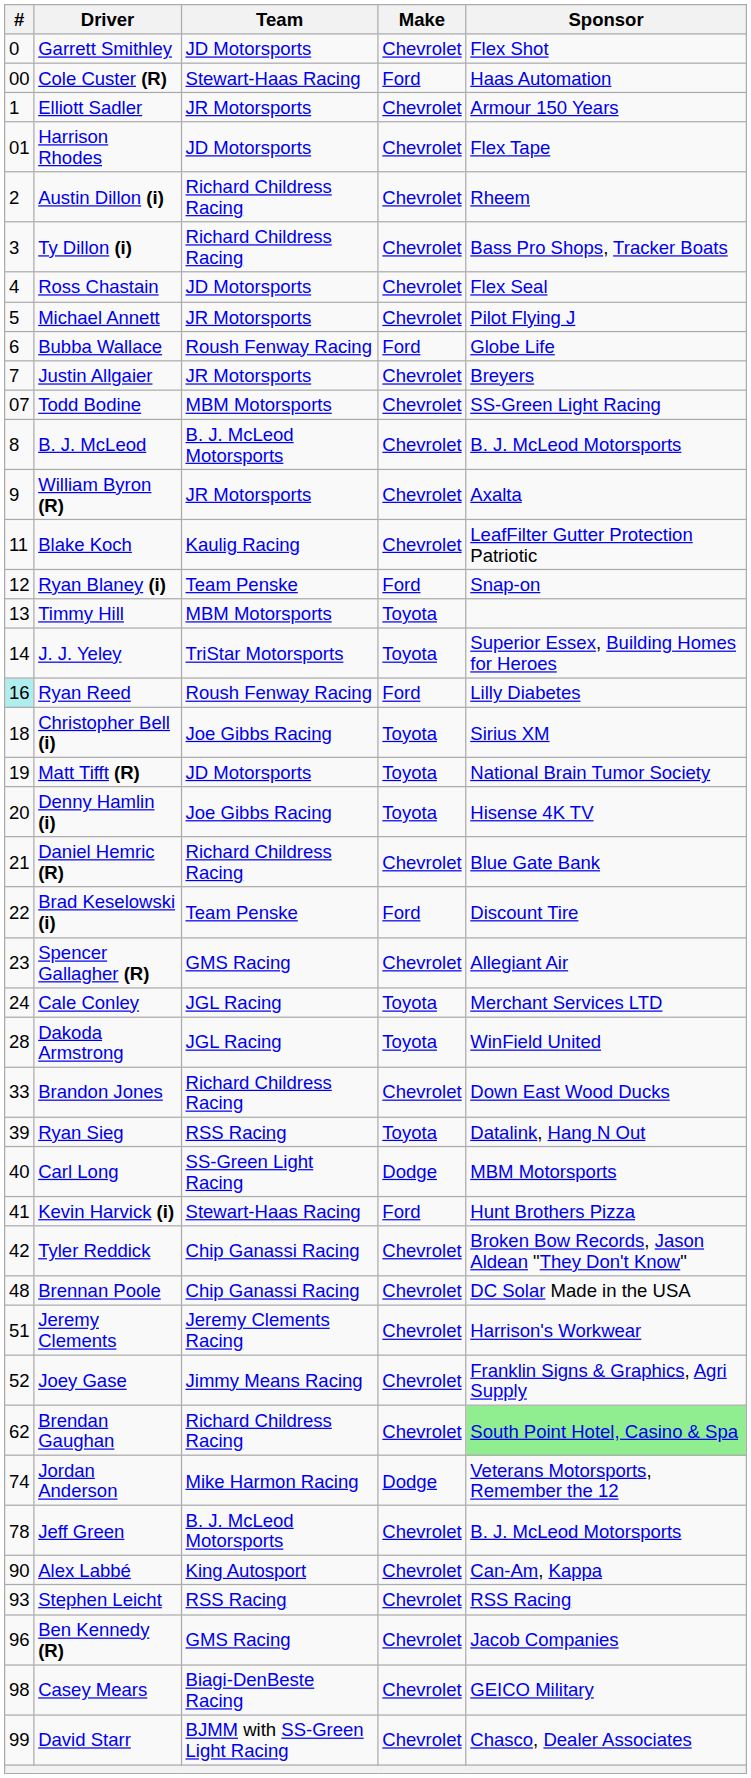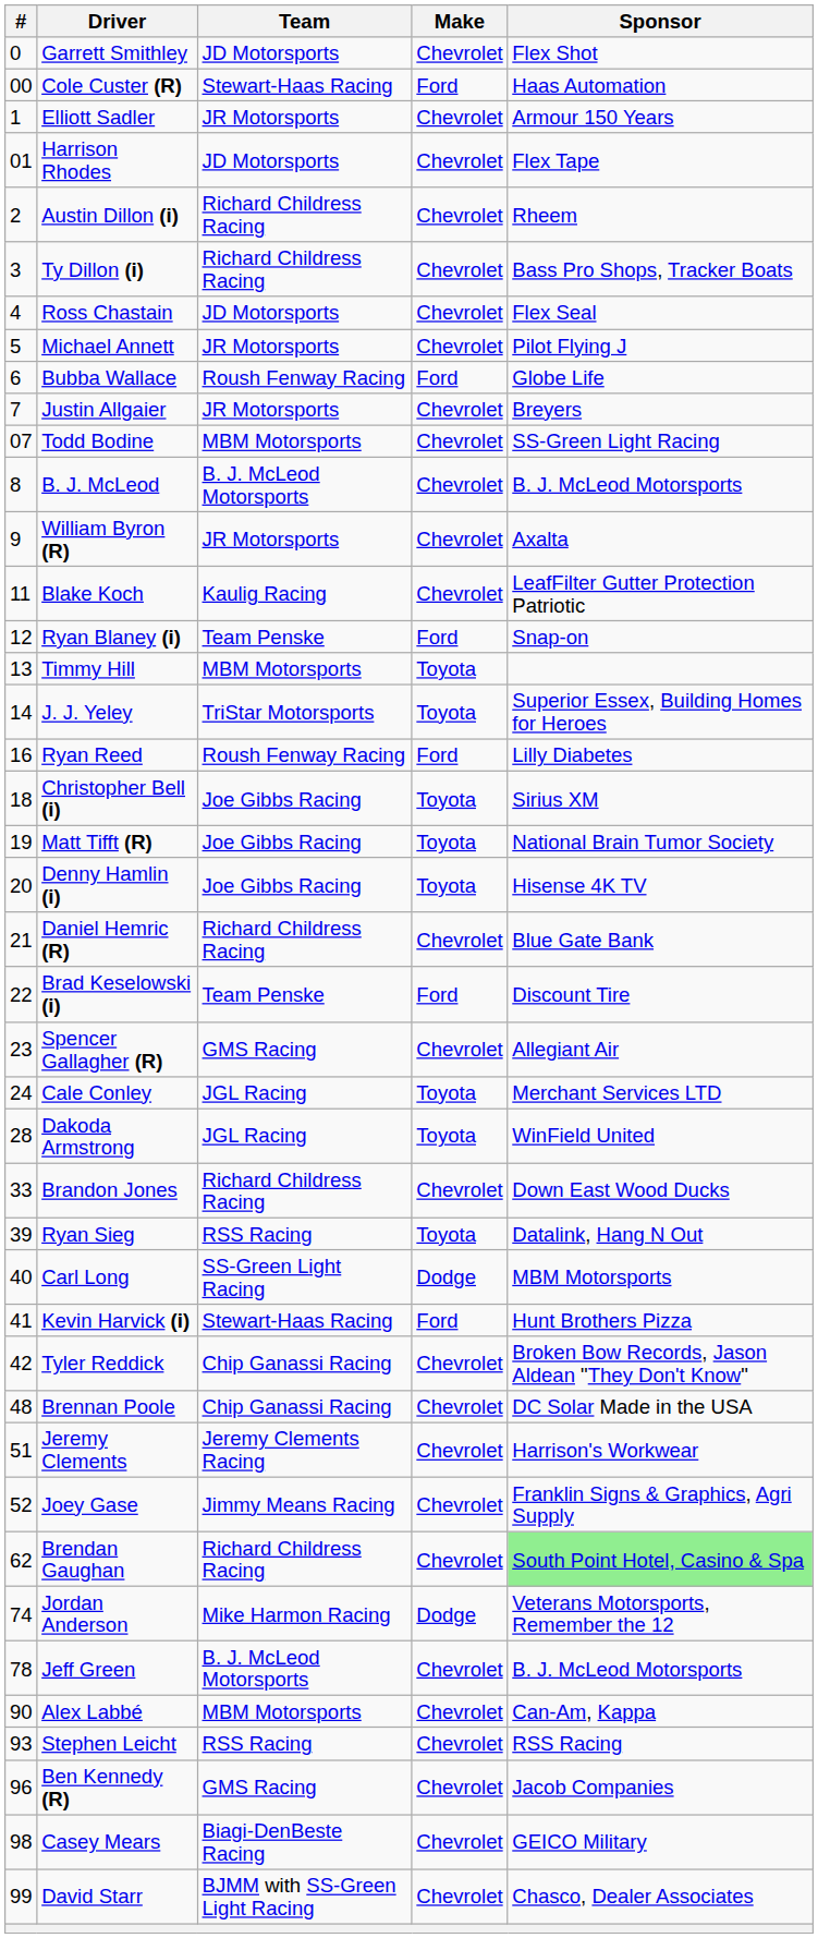Ryan Reed | #: paleturquoise background -> no background
Matt Tifft (R) | Team: JD Motorsports -> Joe Gibbs Racing
Alex Labbé | Team: King Autosport -> MBM Motorsports
